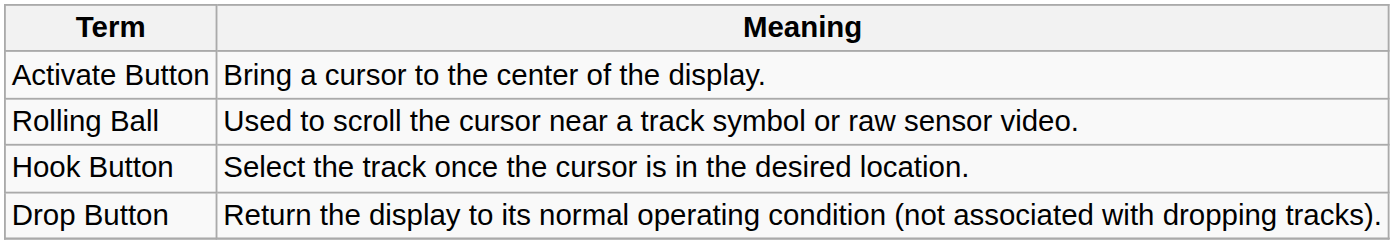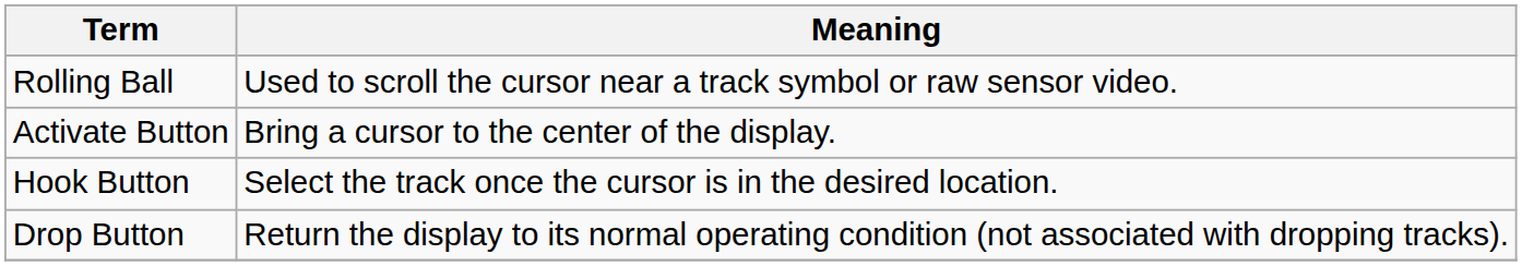rows swapped: Activate Button <-> Rolling Ball
